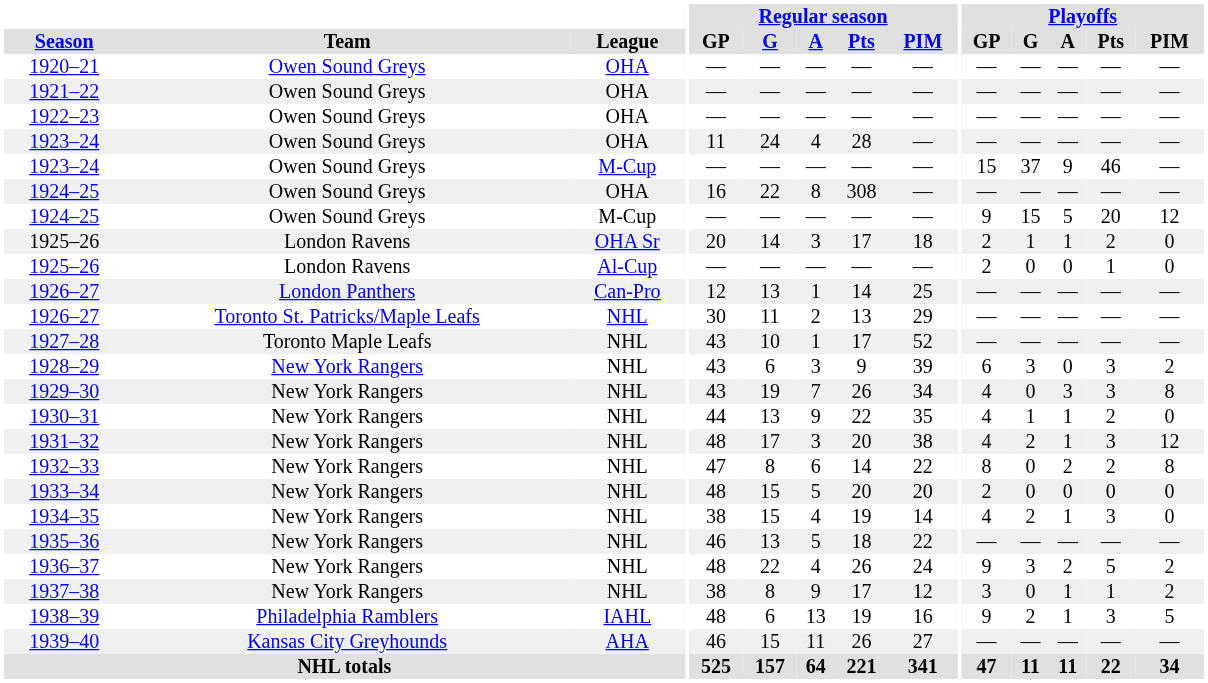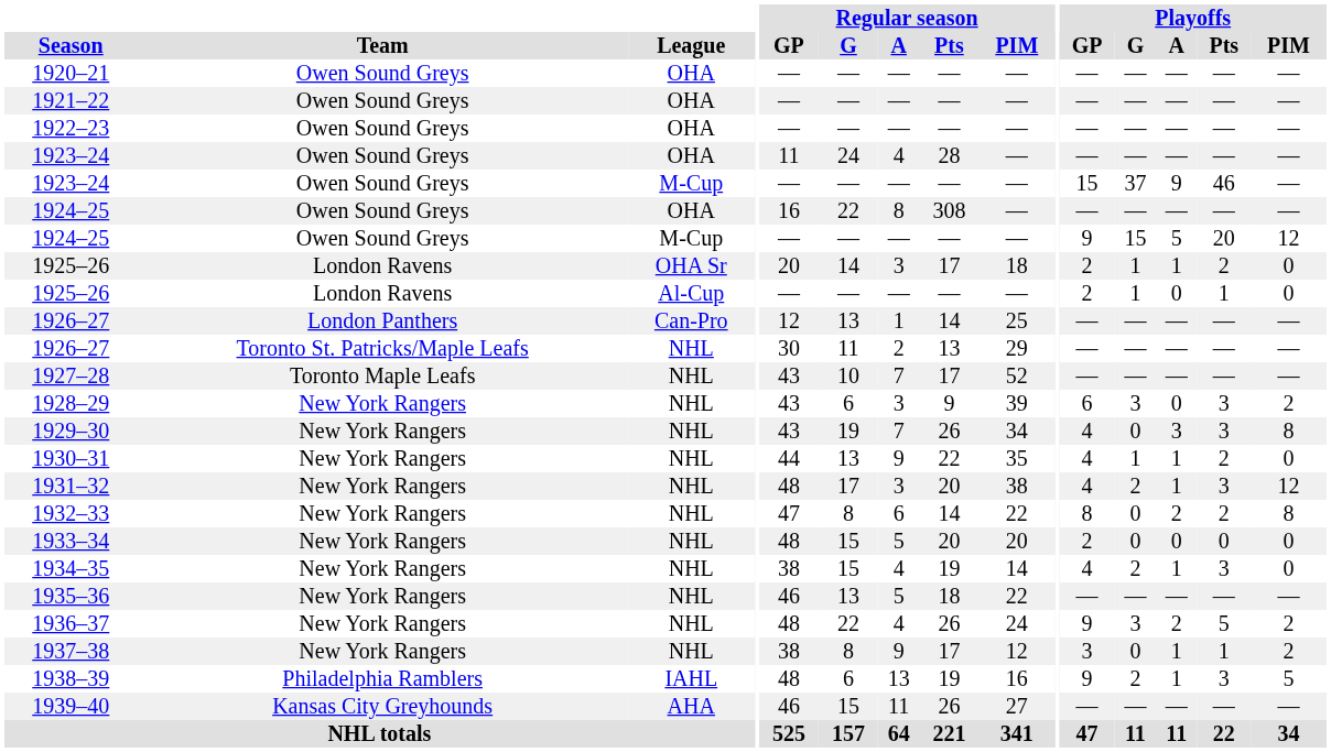1925–26 / Al-Cup | Playoffs / G: 0 -> 1
1927–28 | Regular season / A: 1 -> 7
